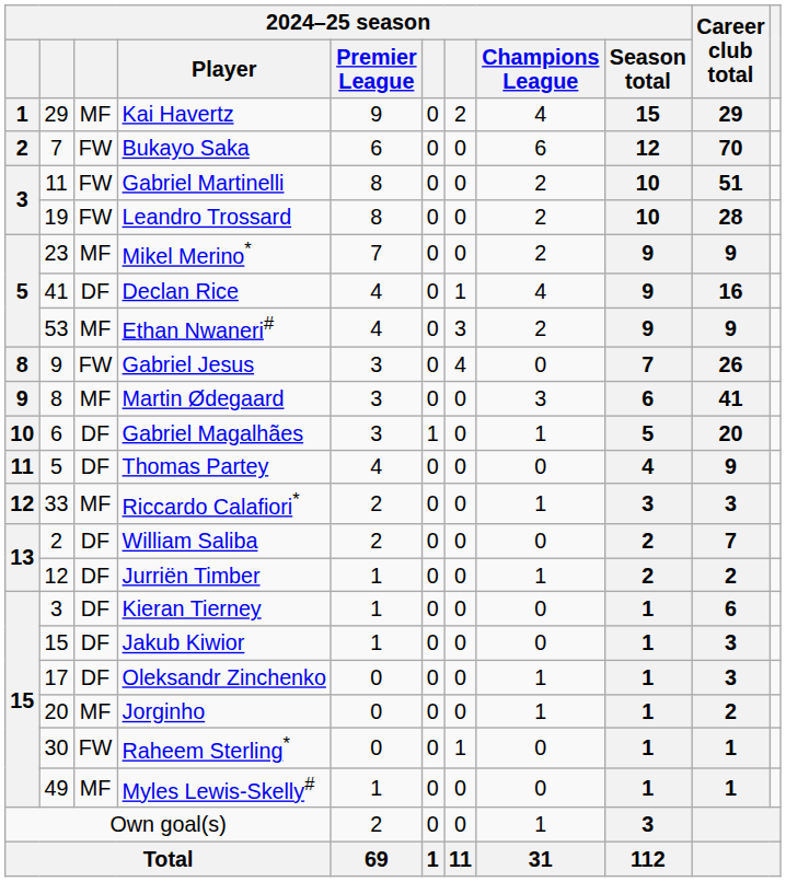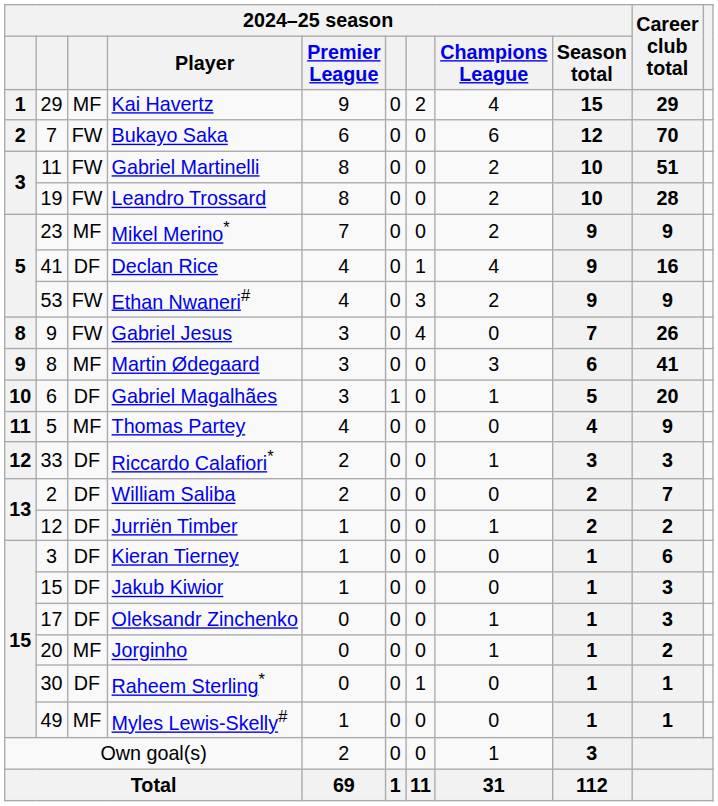Ethan Nwaneri# | column 3: MF -> FW
Thomas Partey | column 3: DF -> MF
Riccardo Calafiori* | column 3: MF -> DF
Raheem Sterling* | column 3: FW -> DF
